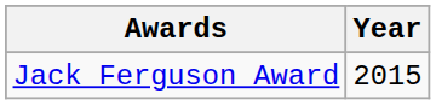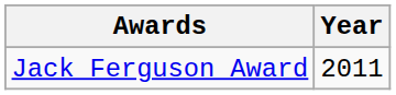Jack Ferguson Award | Year: 2015 -> 2011
